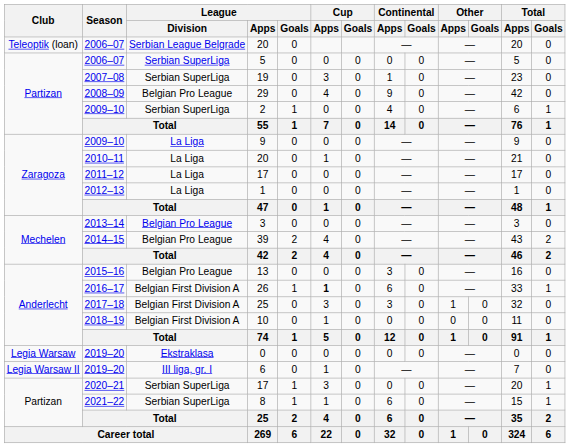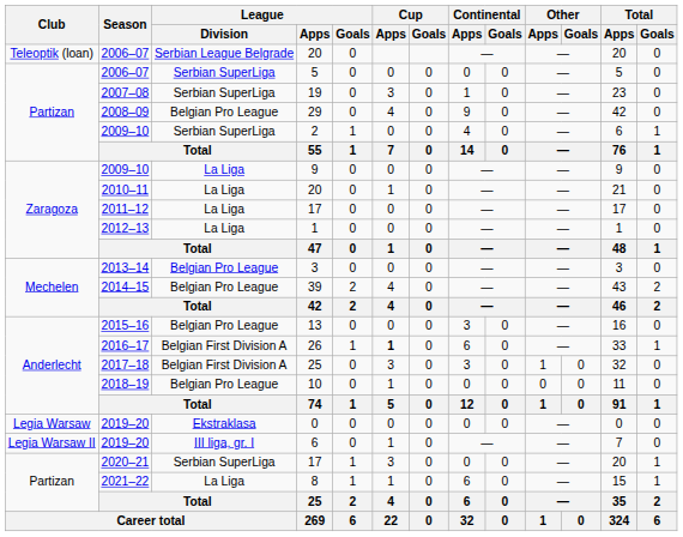10 | League / Division: Belgian First Division A -> Belgian Pro League
8 | League / Division: Serbian SuperLiga -> La Liga
